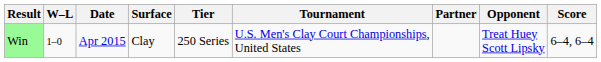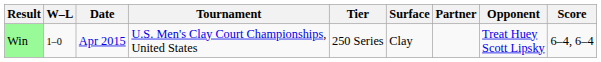columns swapped: Tournament <-> Surface
